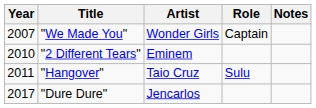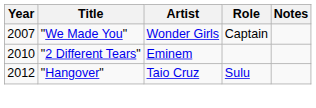"Hangover" | Year: 2011 -> 2012
- row: 2017 | "Dure Dure" | Jencarlos
